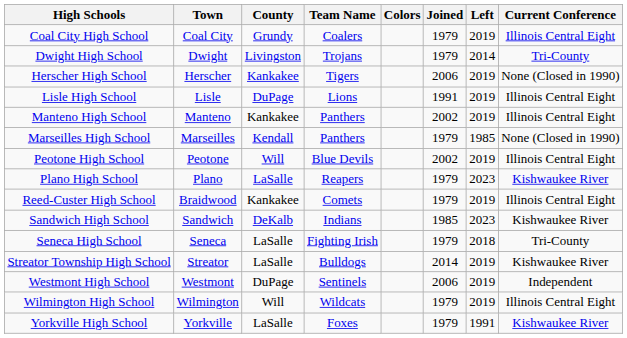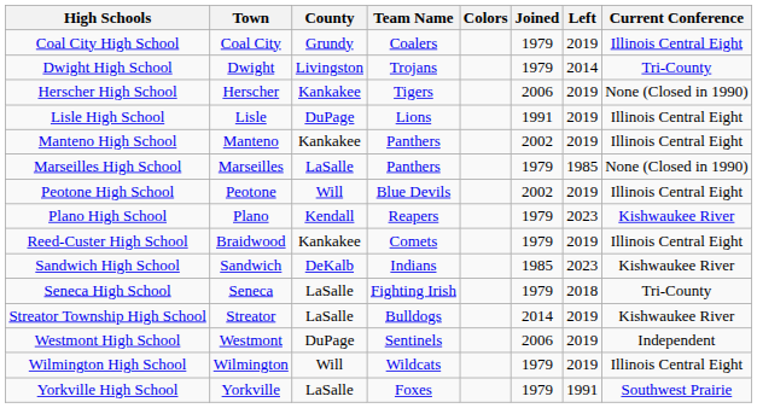Marseilles High School | County: Kendall -> LaSalle
Plano High School | County: LaSalle -> Kendall
Yorkville High School | Current Conference: Kishwaukee River -> Southwest Prairie
